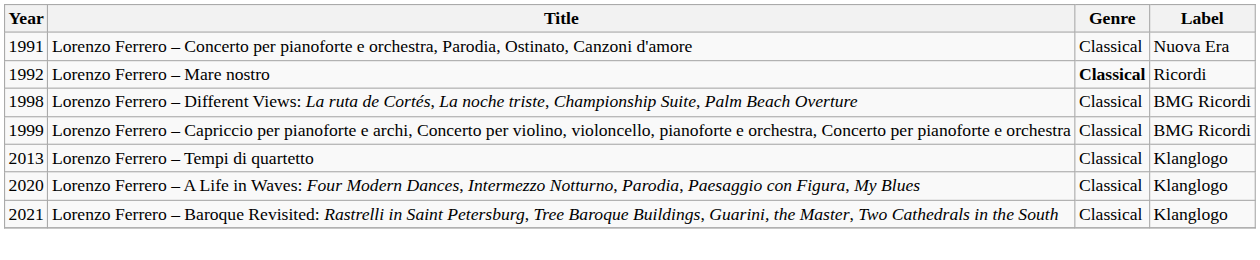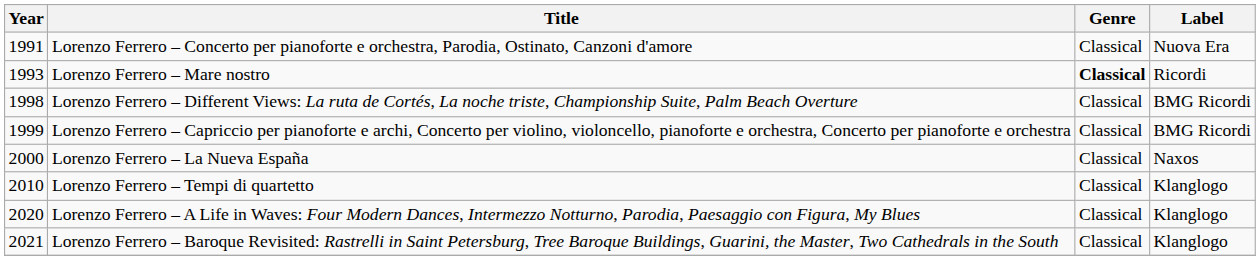Lorenzo Ferrero – Mare nostro | Year: 1992 -> 1993
+ row: 2000 | Lorenzo Ferrero – La Nueva España | Classical | Naxos
Lorenzo Ferrero – Tempi di quartetto | Year: 2013 -> 2010
